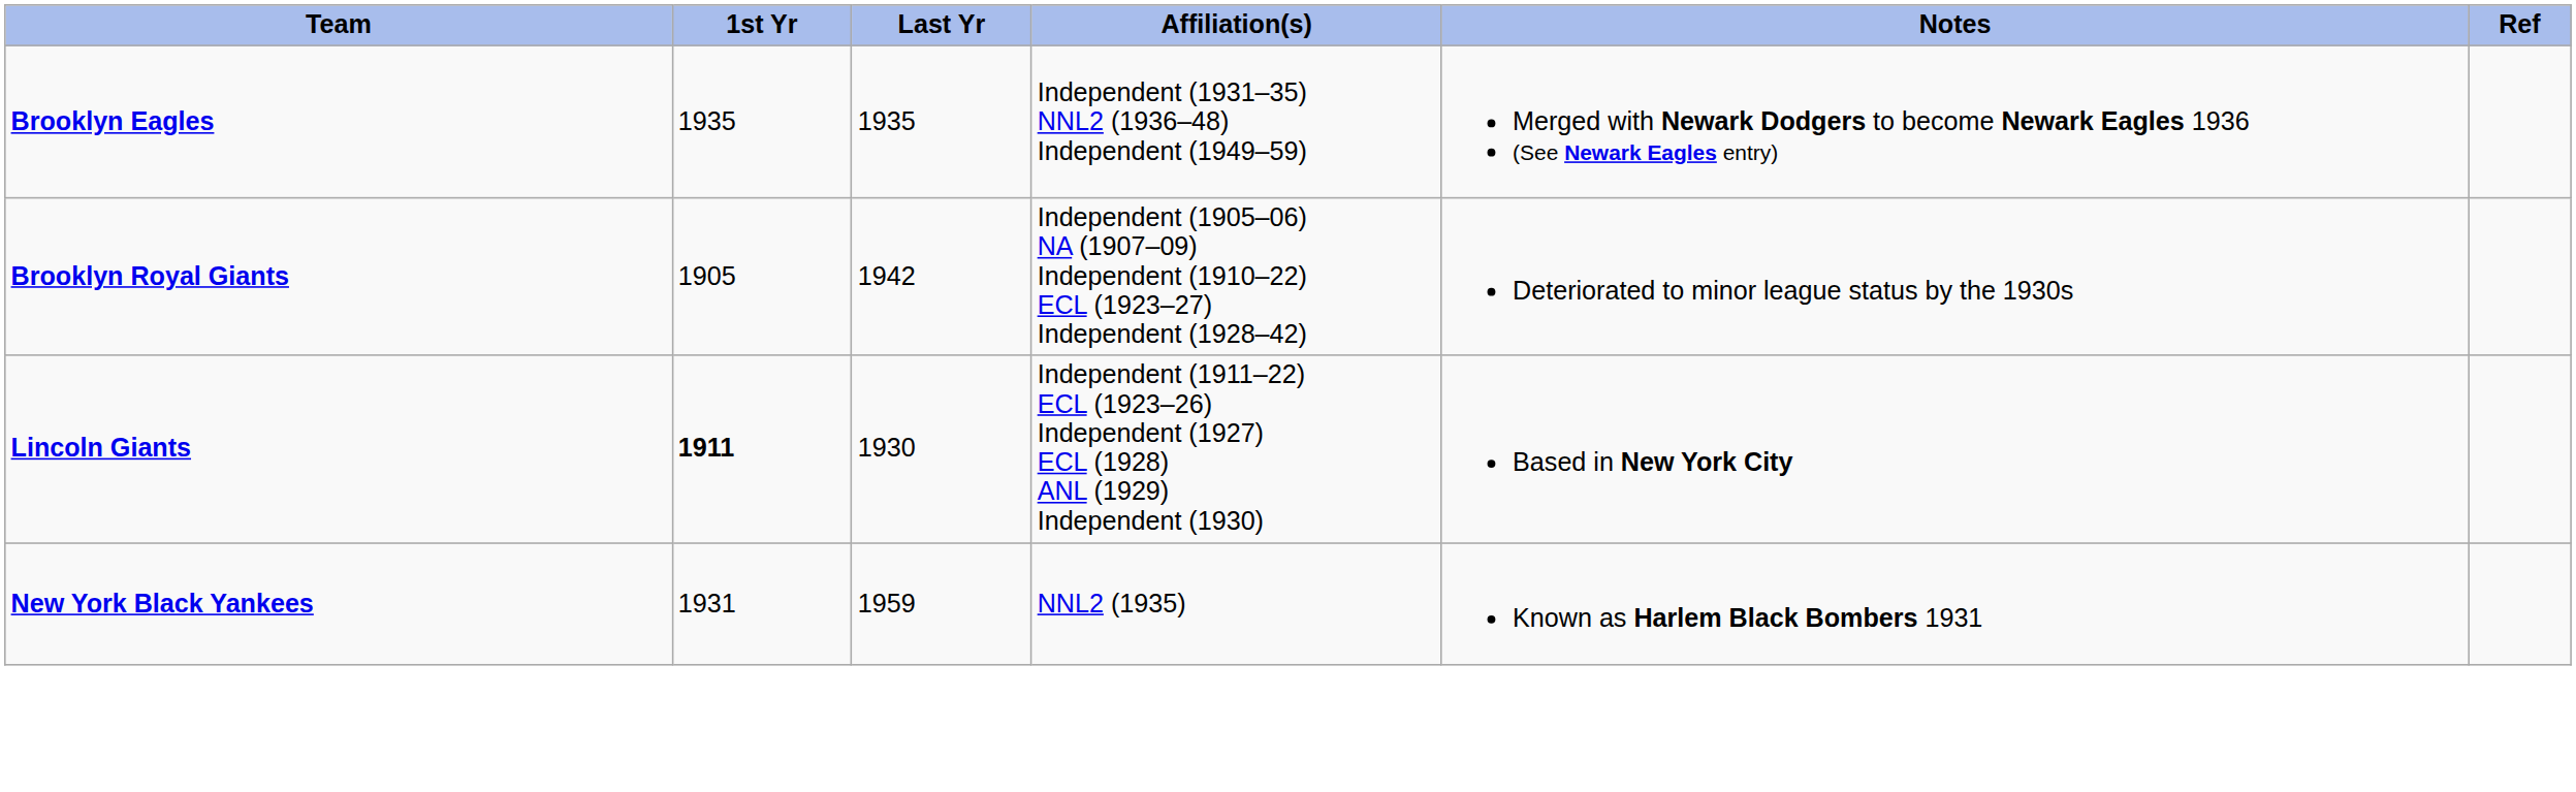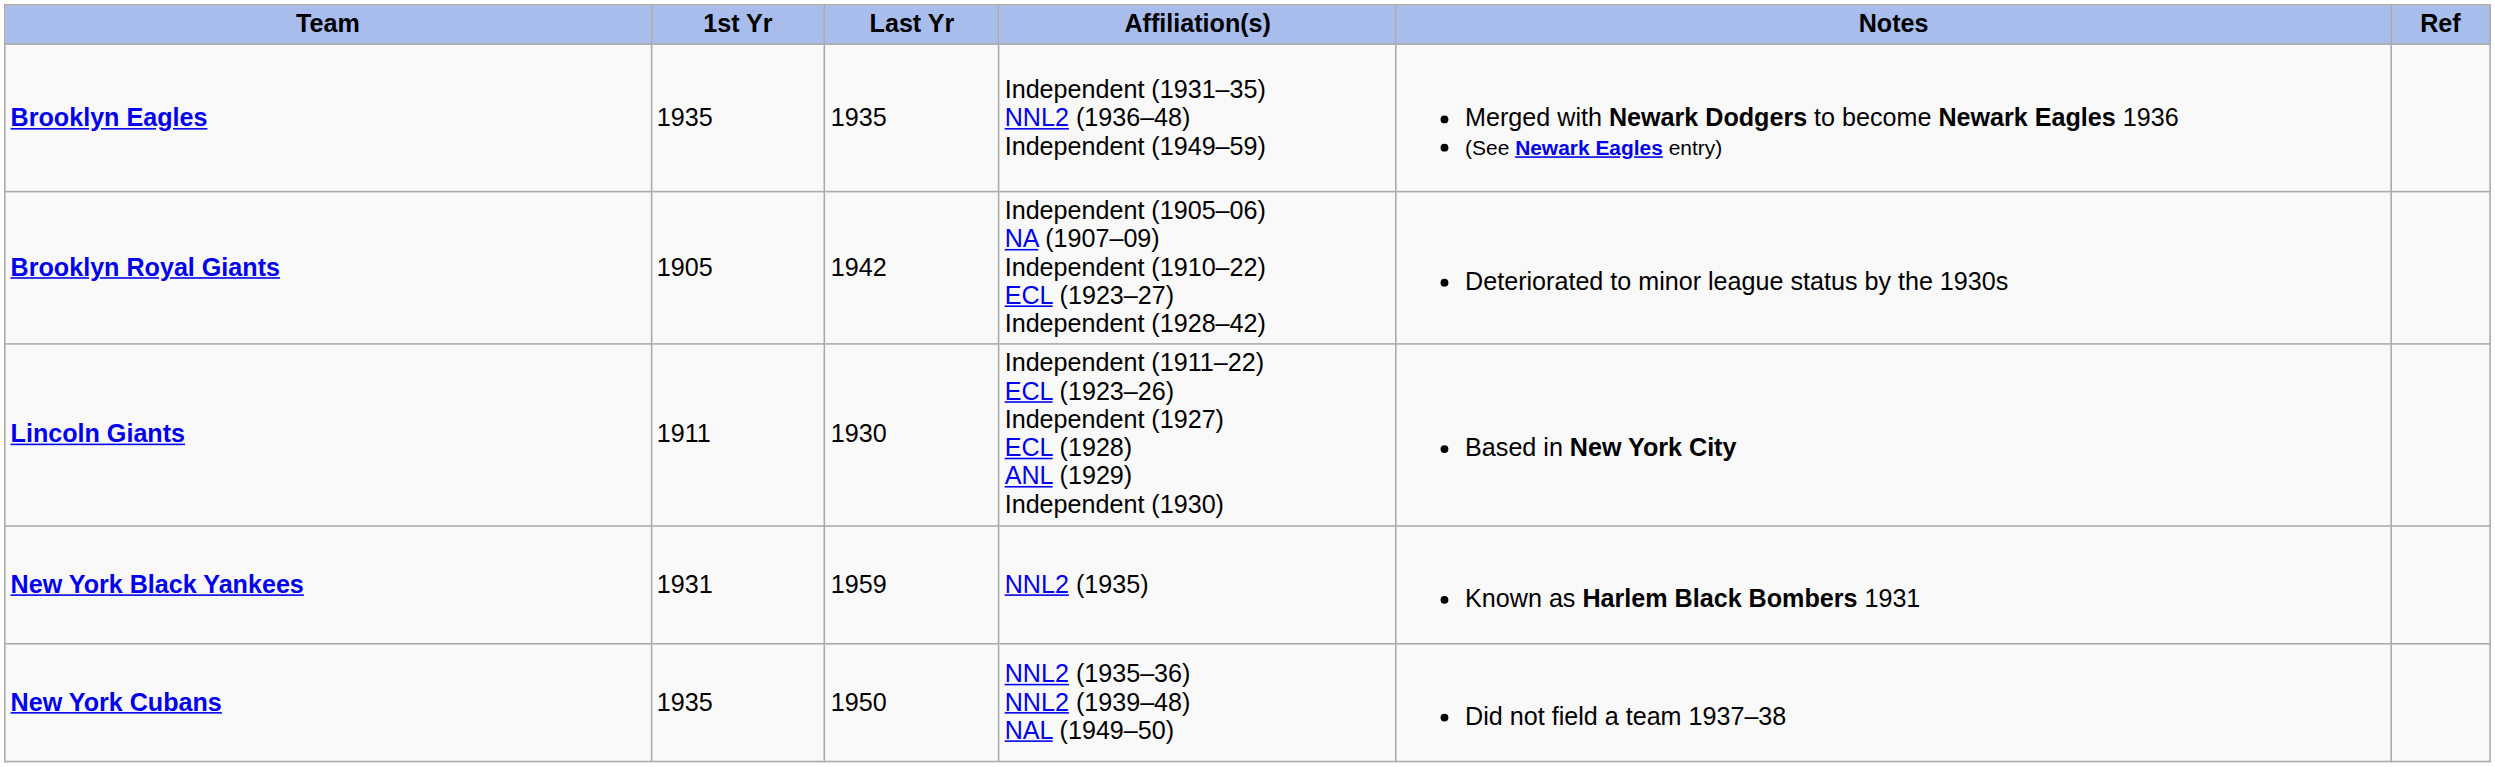Lincoln Giants | 1st Yr: bold -> normal
+ row: New York Cubans | 1935 | 1950 | NNL2 (1935–36) NNL2 (1939–48) NAL (1949–50) | Did not field a team 1937–38
